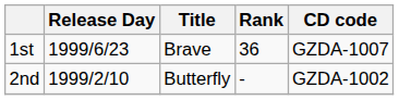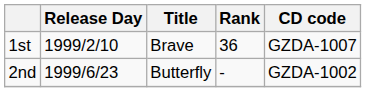1st | Release Day: 1999/6/23 -> 1999/2/10
2nd | Release Day: 1999/2/10 -> 1999/6/23
